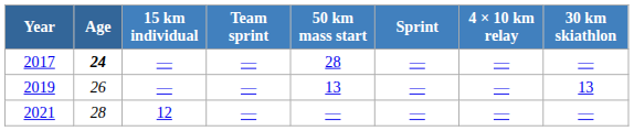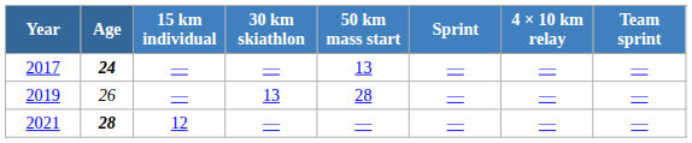columns swapped: 30 km skiathlon <-> Team sprint
2017 | 50 km mass start: 28 -> 13
2019 | 50 km mass start: 13 -> 28
2021 | Age: normal -> bold
